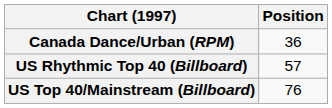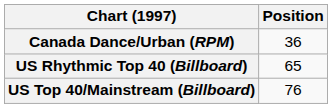US Rhythmic Top 40 (Billboard) | Position: 57 -> 65
